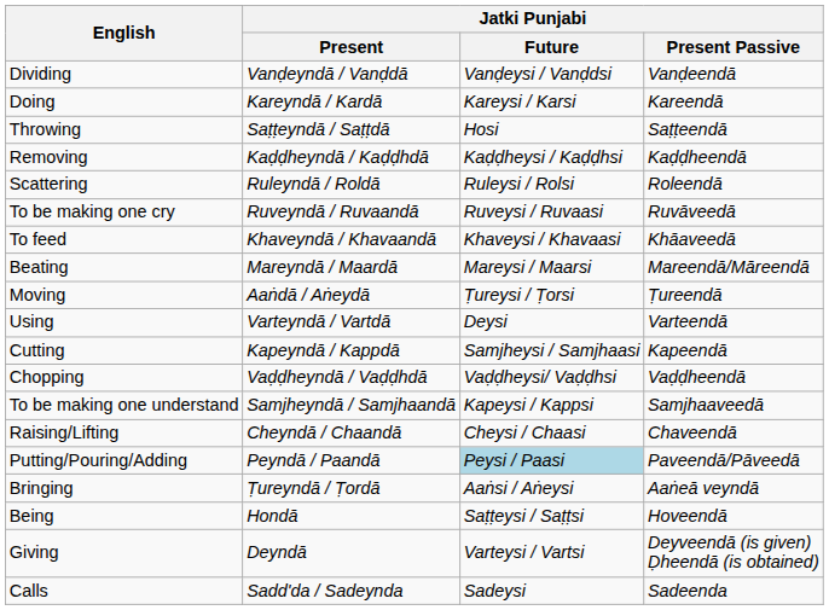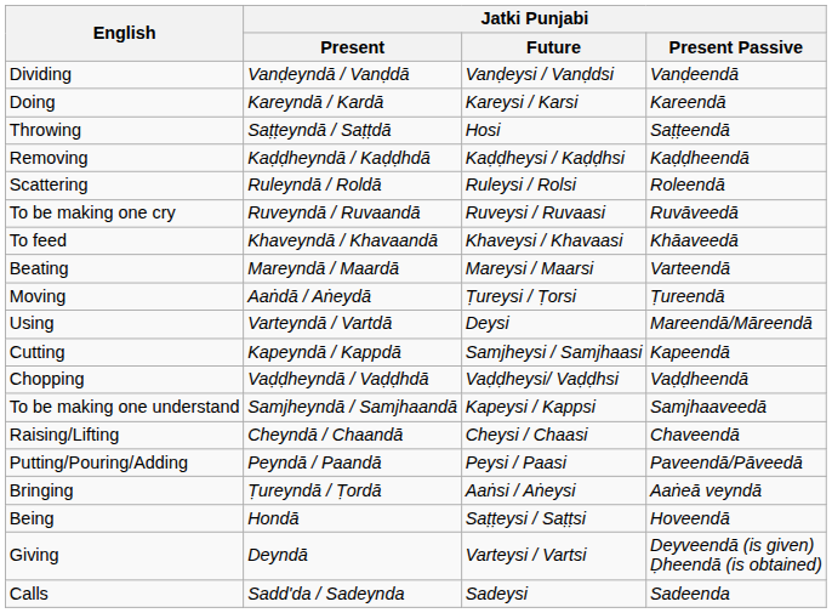Beating | Jatki Punjabi / Present Passive: Mareendā/Māreendā -> Varteendā
Using | Jatki Punjabi / Present Passive: Varteendā -> Mareendā/Māreendā
Putting/Pouring/Adding | Jatki Punjabi / Future: lightblue background -> no background
